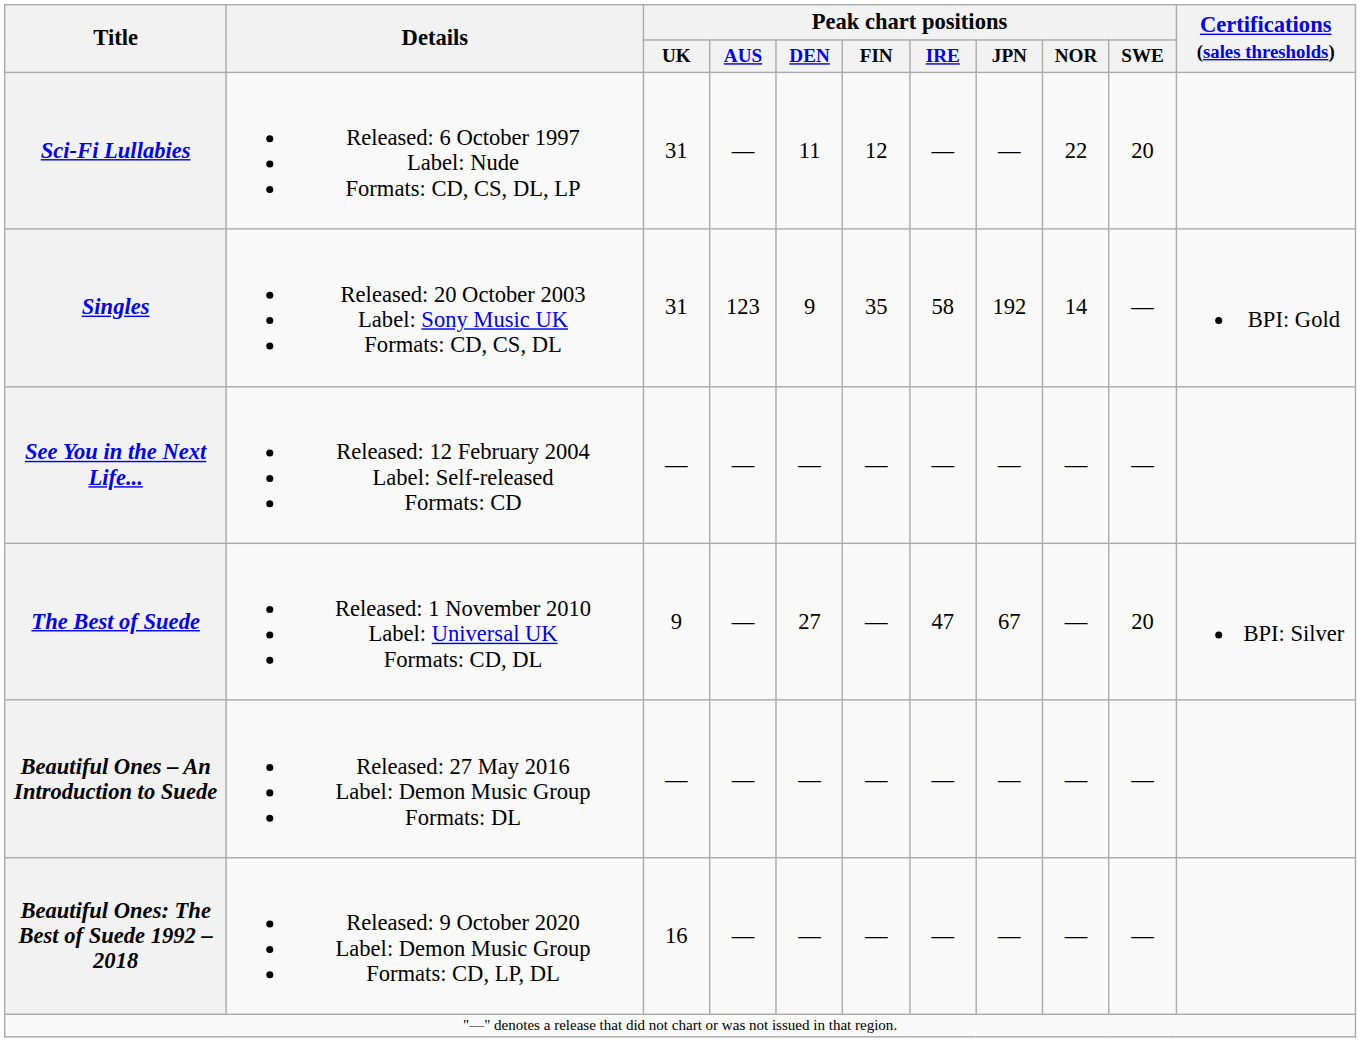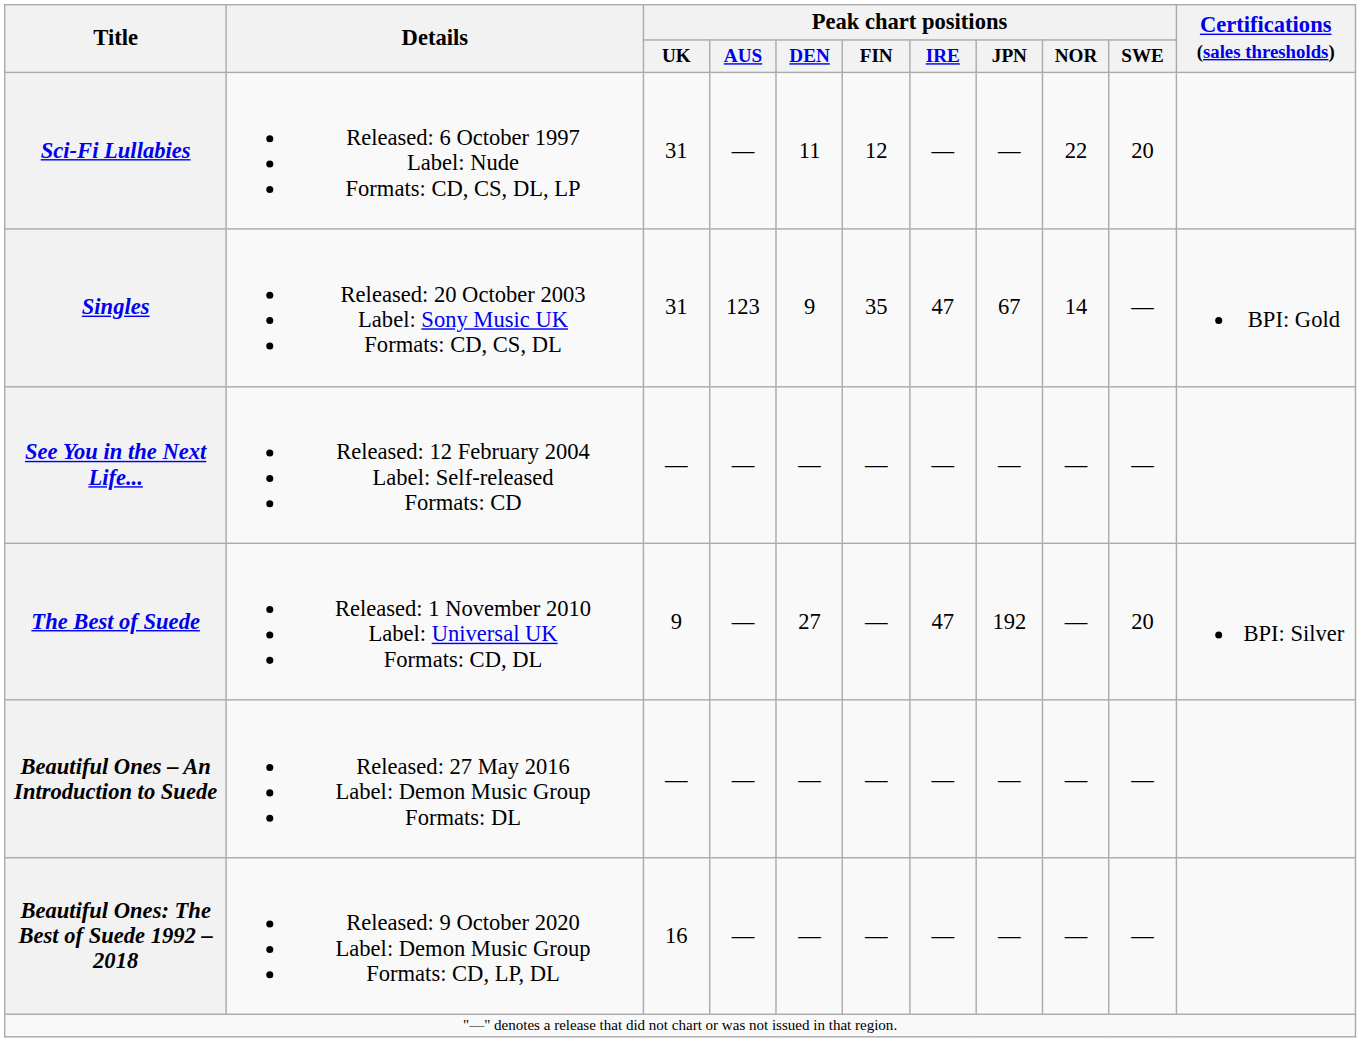Singles | Peak chart positions / IRE: 58 -> 47
Singles | Peak chart positions / JPN: 192 -> 67
The Best of Suede | Peak chart positions / JPN: 67 -> 192
